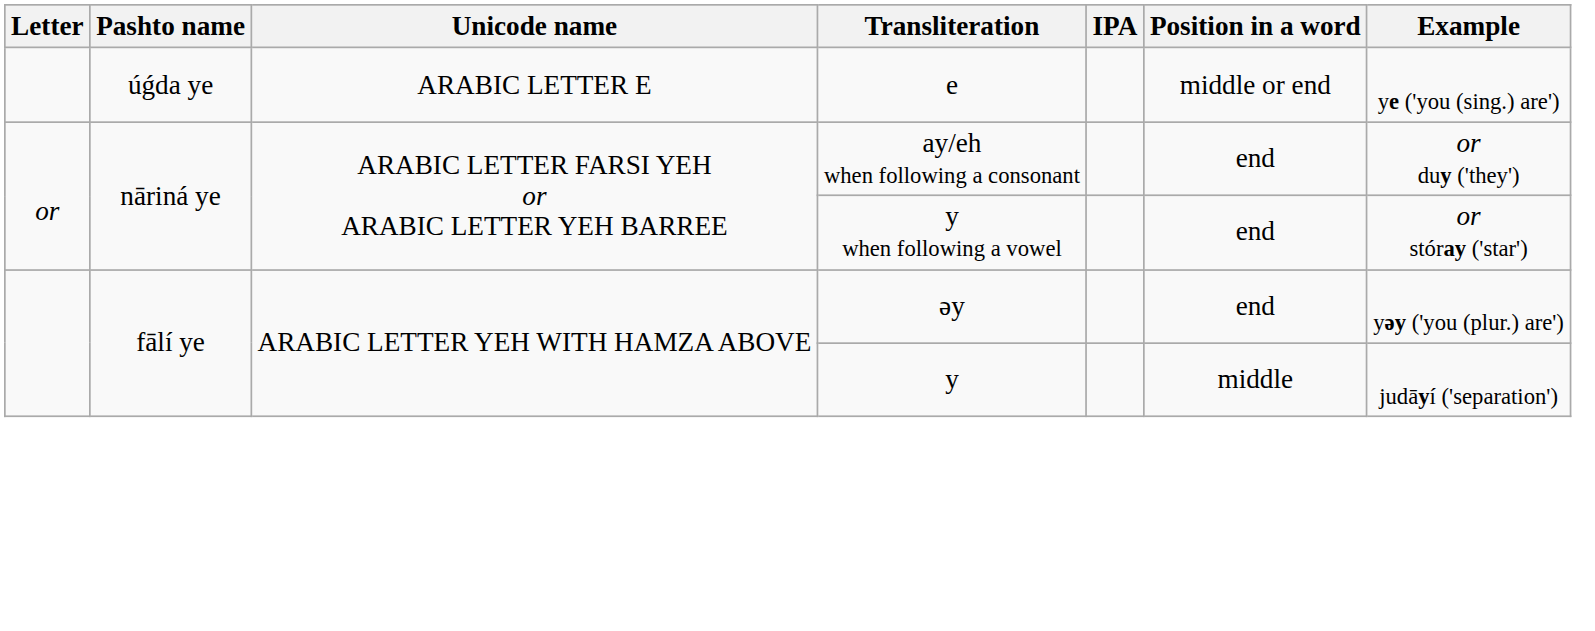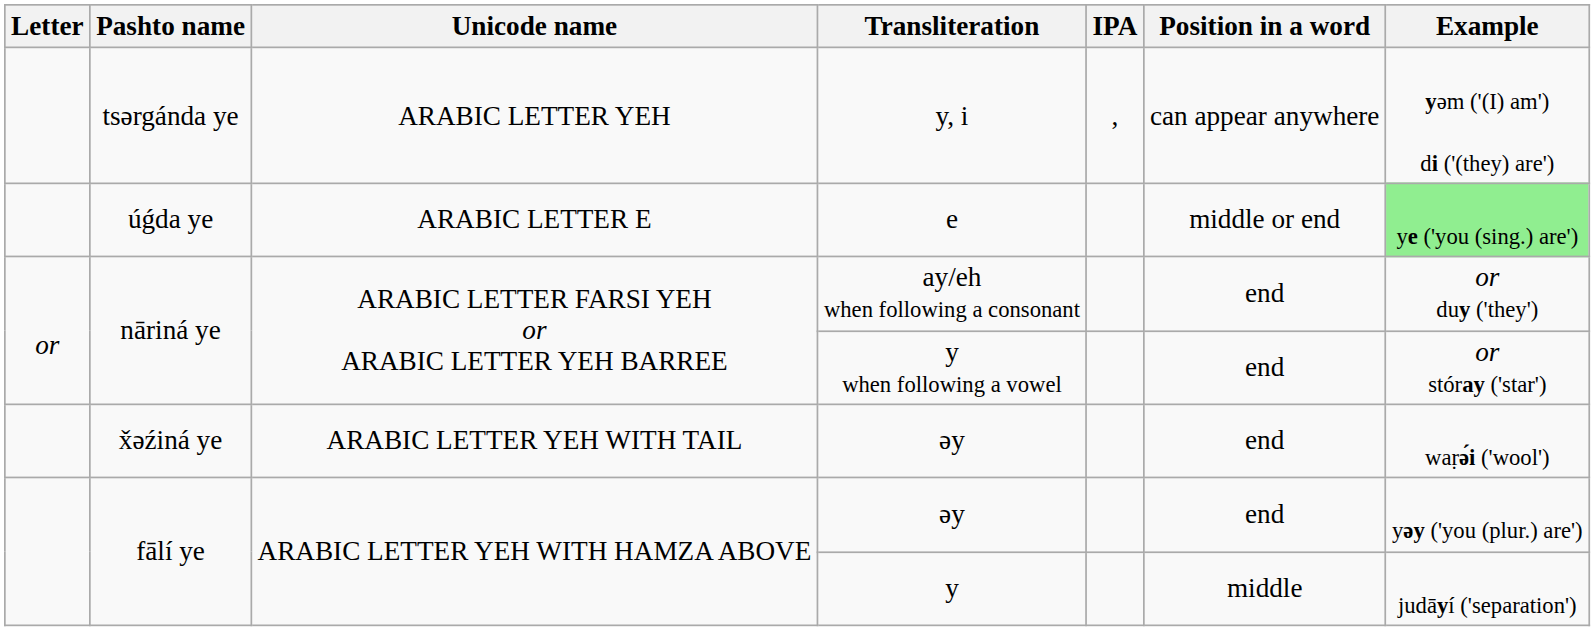+ row: tsərgánda ye | ARABIC LETTER YEH | y, i | , | can appear anywhere | yəm ('(I) am') di ('(they) are')
e | Example: no background -> lightgreen background
+ row: x̌əźiná ye | ARABIC LETTER YEH WITH TAIL | əy | end | waṛә́i ('wool')
